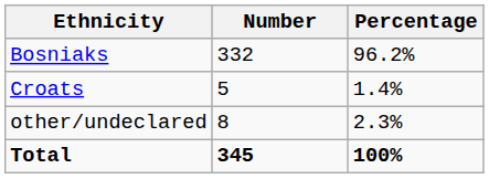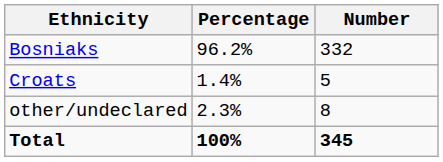columns swapped: Number <-> Percentage
